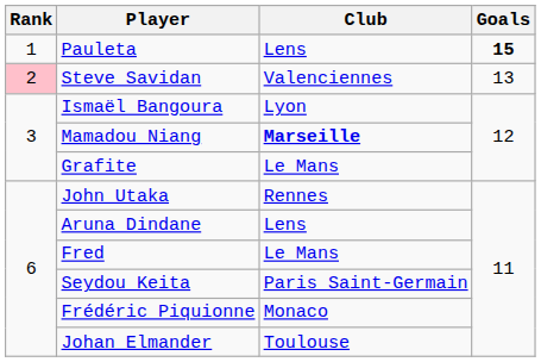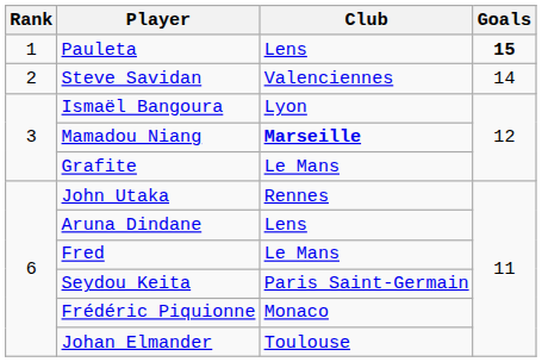Steve Savidan | Rank: pink background -> no background
Steve Savidan | Goals: 13 -> 14
